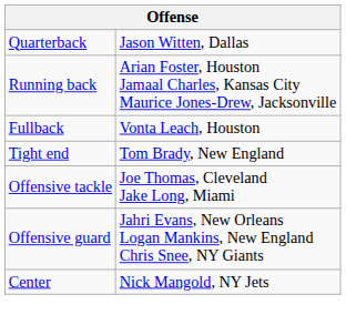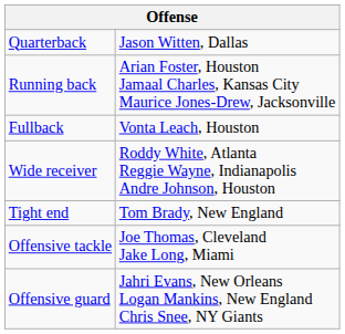+ row: Wide receiver | Roddy White, Atlanta Reggie Wayne, Indianapolis Andre Johnson, Houston
- row: Center | Nick Mangold, NY Jets
